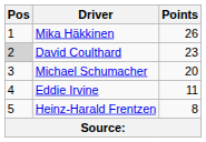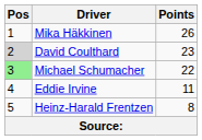Michael Schumacher | Pos: no background -> lightgreen background
Michael Schumacher | Points: 20 -> 22
